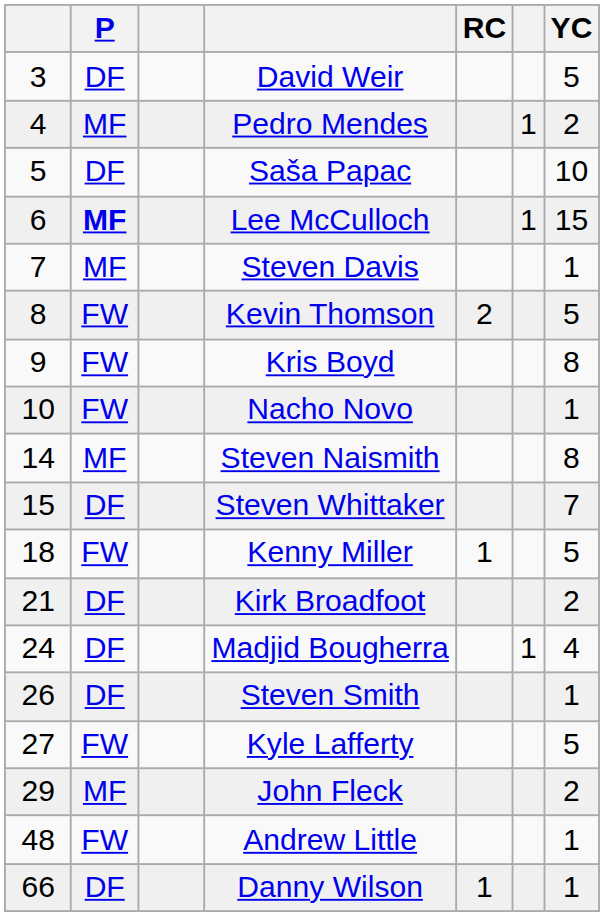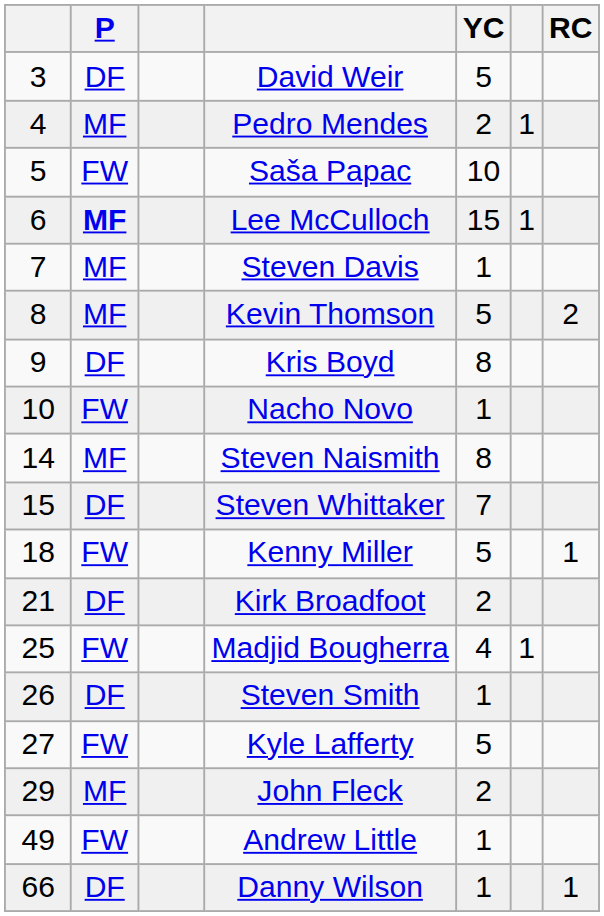columns swapped: YC <-> RC
Saša Papac | P: DF -> FW
Kevin Thomson | P: FW -> MF
Kris Boyd | P: FW -> DF
Madjid Bougherra | column 1: 24 -> 25
Madjid Bougherra | P: DF -> FW
Andrew Little | column 1: 48 -> 49
